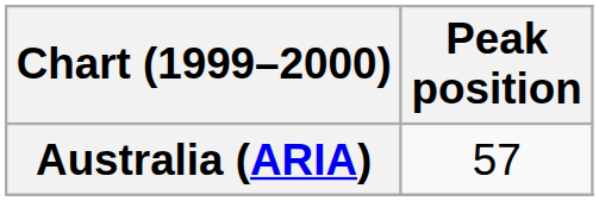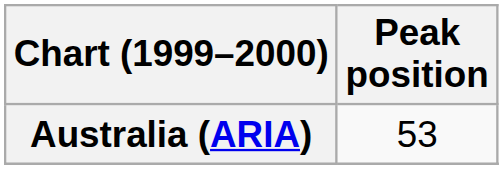Australia (ARIA) | Peak position: 57 -> 53
